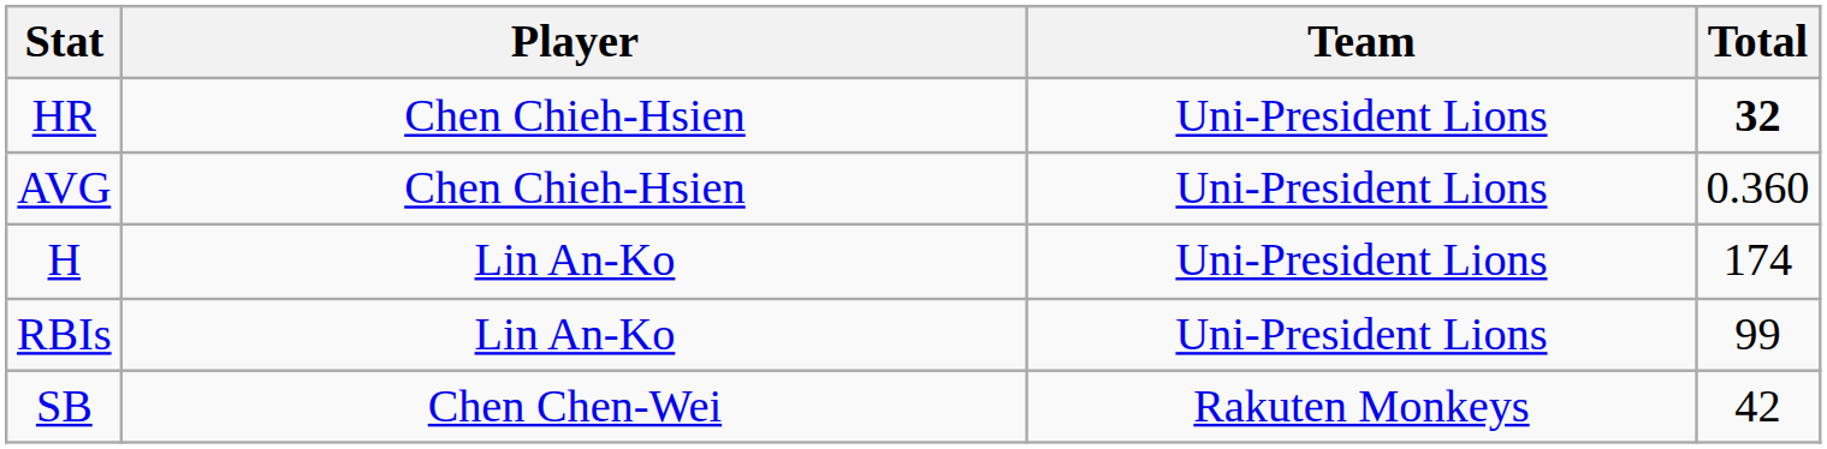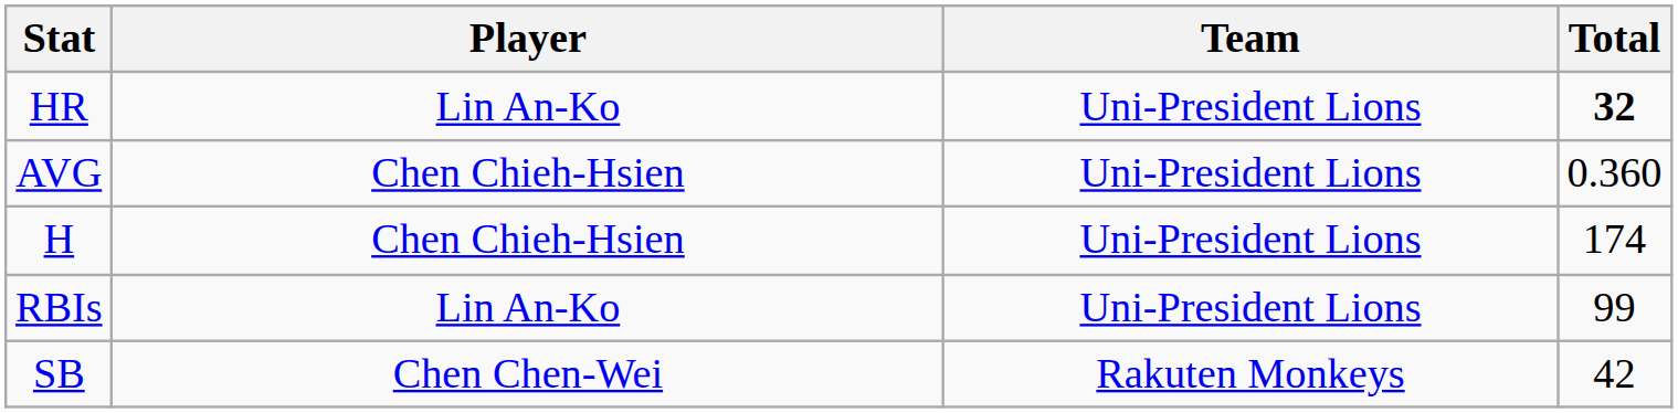HR | Player: Chen Chieh-Hsien -> Lin An-Ko
H | Player: Lin An-Ko -> Chen Chieh-Hsien
